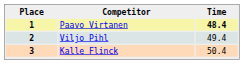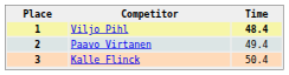1 | Competitor: Paavo Virtanen -> Viljo Pihl
2 | Competitor: Viljo Pihl -> Paavo Virtanen
